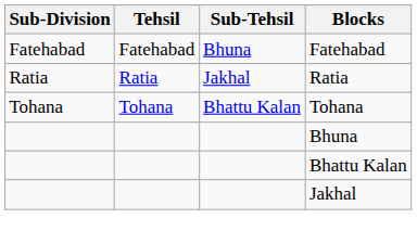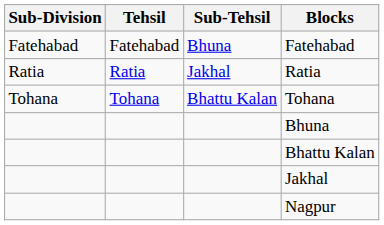+ row: Nagpur
